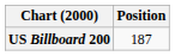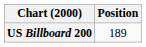US Billboard 200 | Position: 187 -> 189
